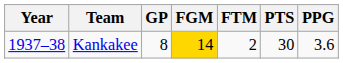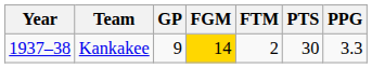Kankakee | GP: 8 -> 9
Kankakee | PPG: 3.6 -> 3.3
